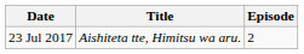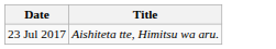- column: Episode | 2
